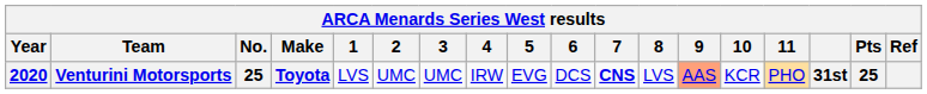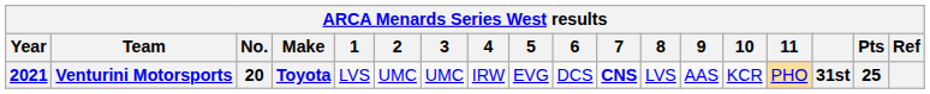Venturini Motorsports | Year: 2020 -> 2021
Venturini Motorsports | No.: 25 -> 20
Venturini Motorsports | 9: lightsalmon background -> no background
